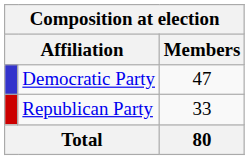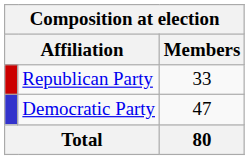rows swapped: Democratic Party <-> Republican Party
